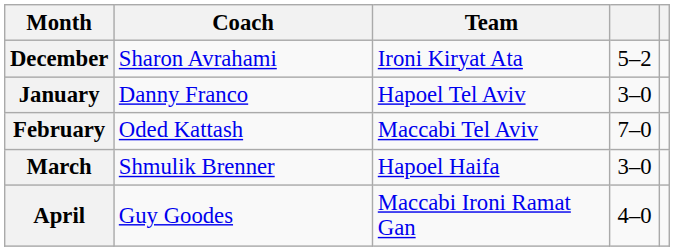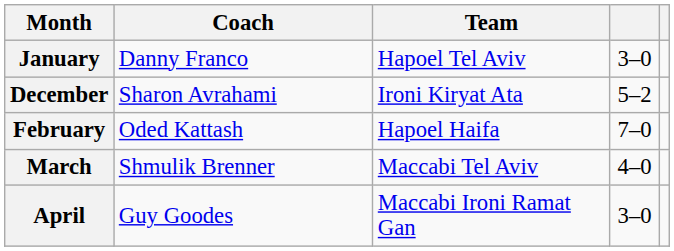rows swapped: December <-> January
February | Team: Maccabi Tel Aviv -> Hapoel Haifa
March | Team: Hapoel Haifa -> Maccabi Tel Aviv
March | column 4: 3–0 -> 4–0
April | column 4: 4–0 -> 3–0
